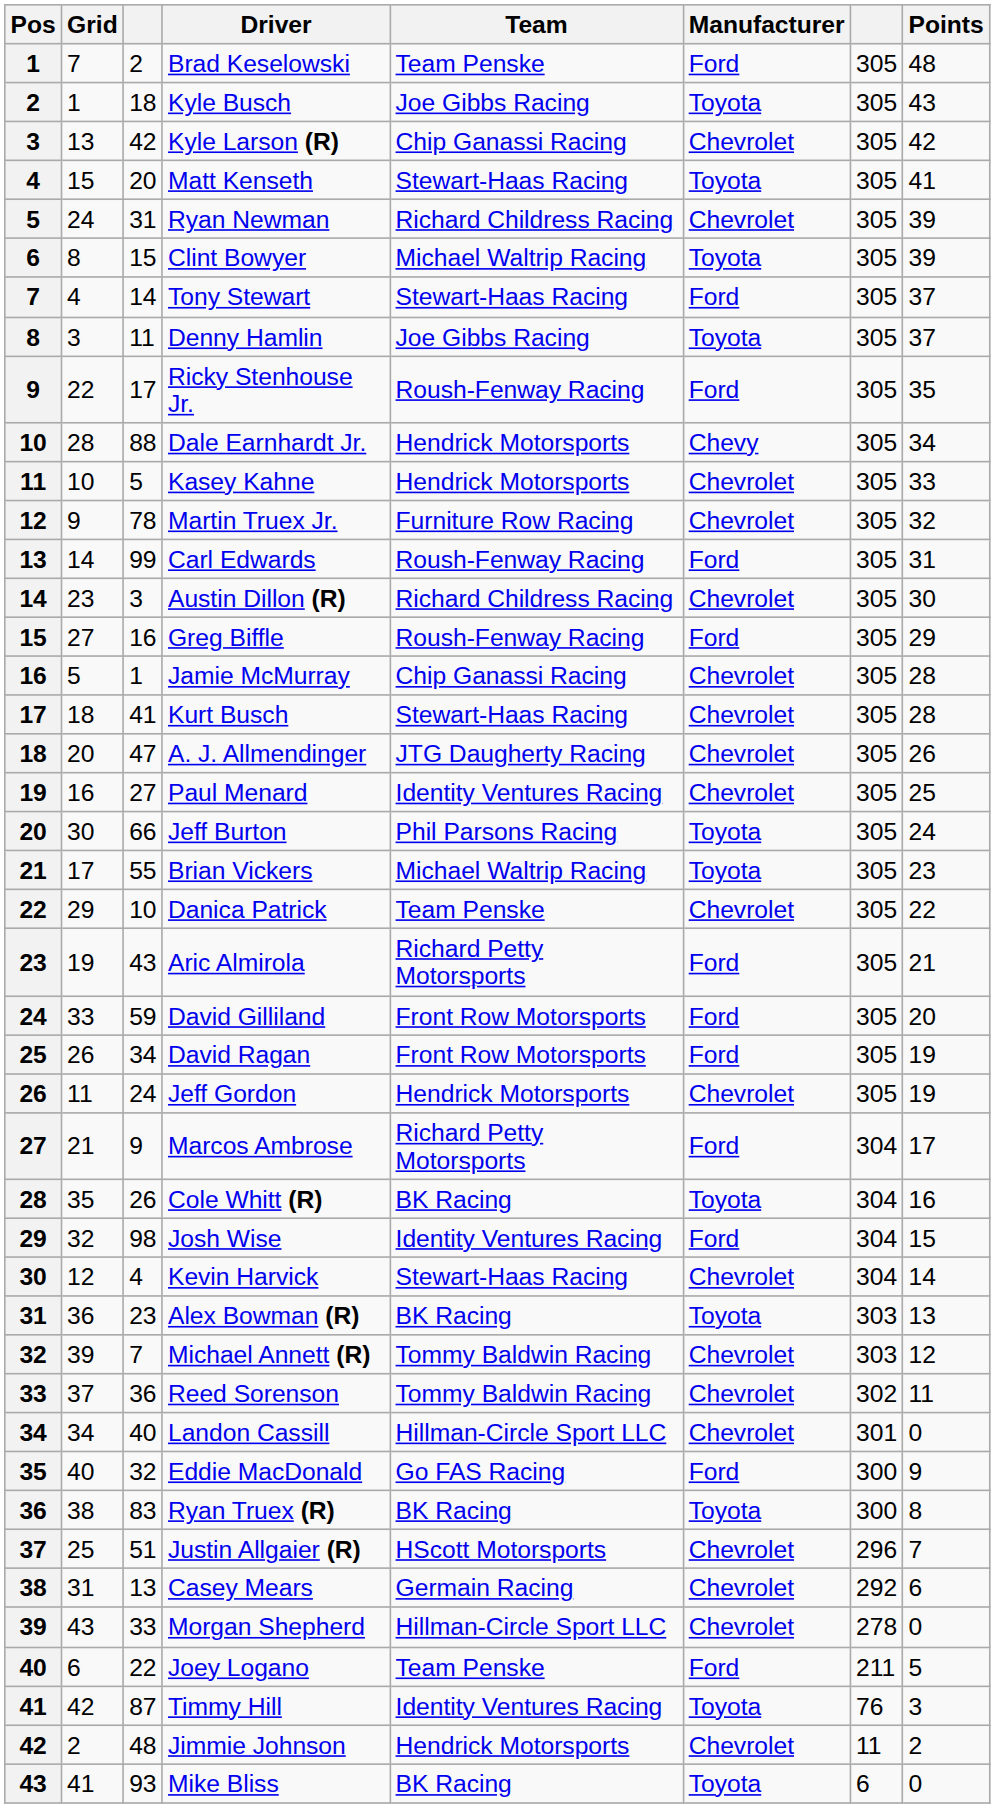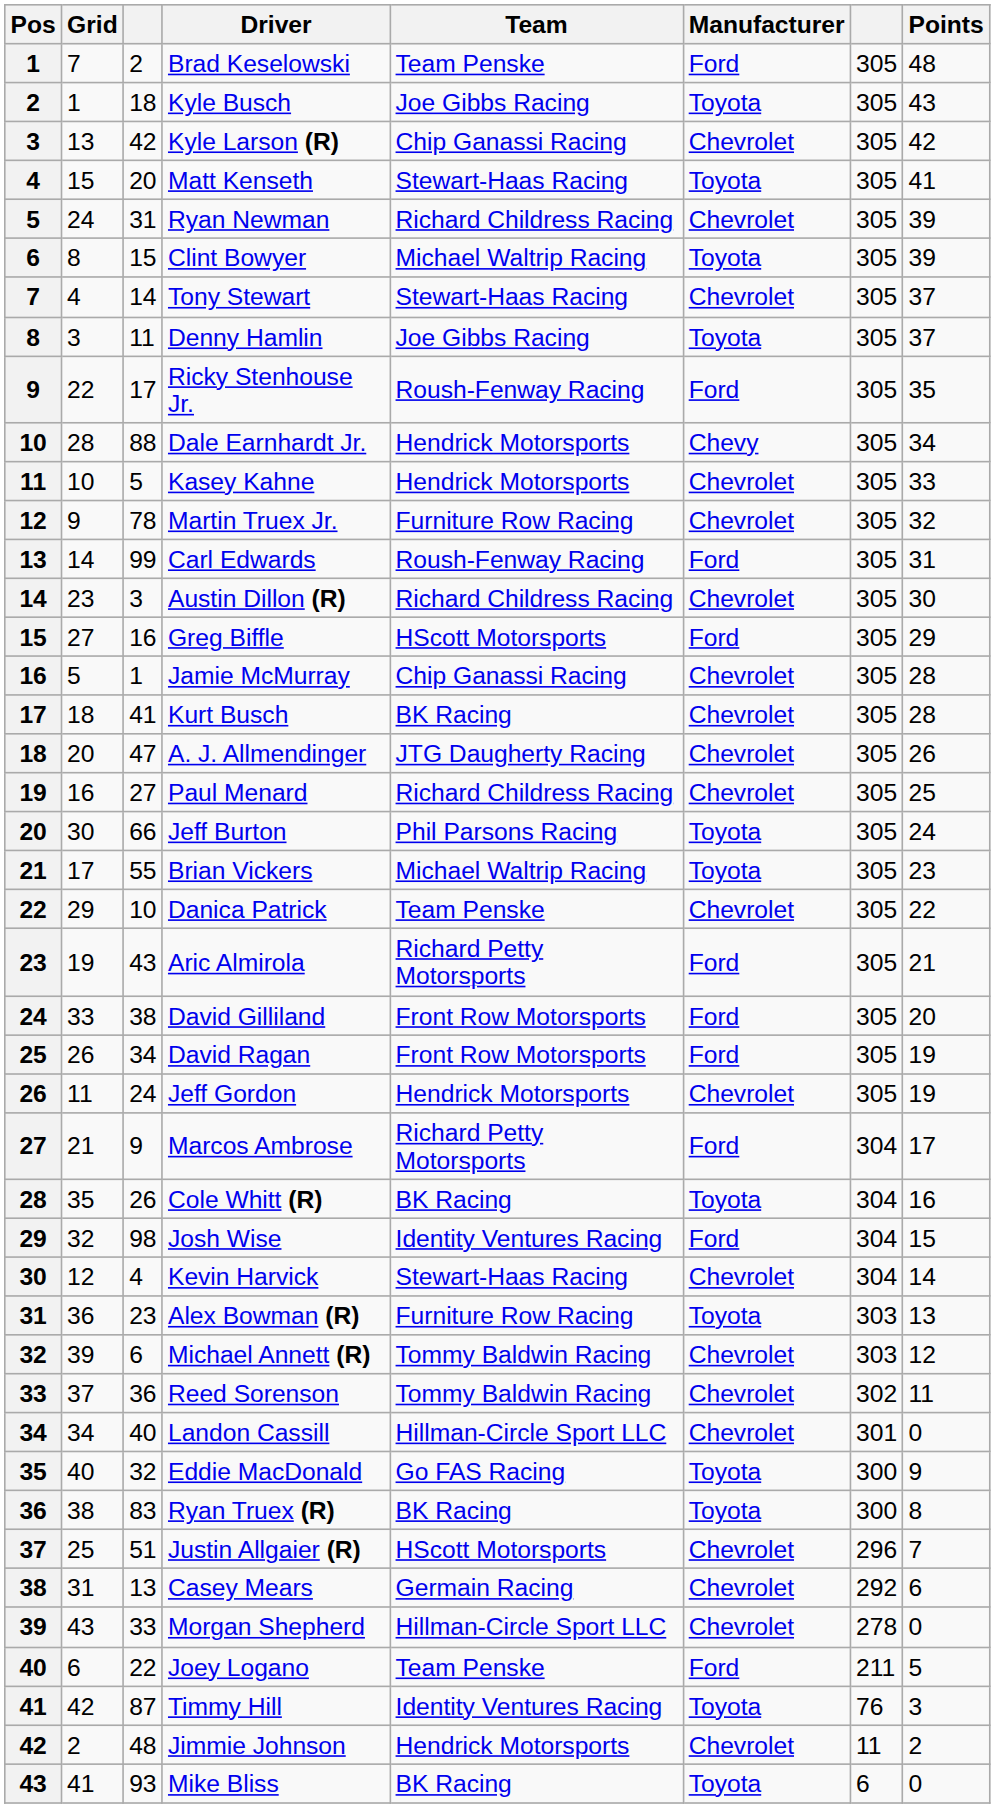Tony Stewart | Manufacturer: Ford -> Chevrolet
Greg Biffle | Team: Roush-Fenway Racing -> HScott Motorsports
Kurt Busch | Team: Stewart-Haas Racing -> BK Racing
Paul Menard | Team: Identity Ventures Racing -> Richard Childress Racing
David Gilliland | column 3: 59 -> 38
Alex Bowman (R) | Team: BK Racing -> Furniture Row Racing
Michael Annett (R) | column 3: 7 -> 6
Eddie MacDonald | Manufacturer: Ford -> Toyota
